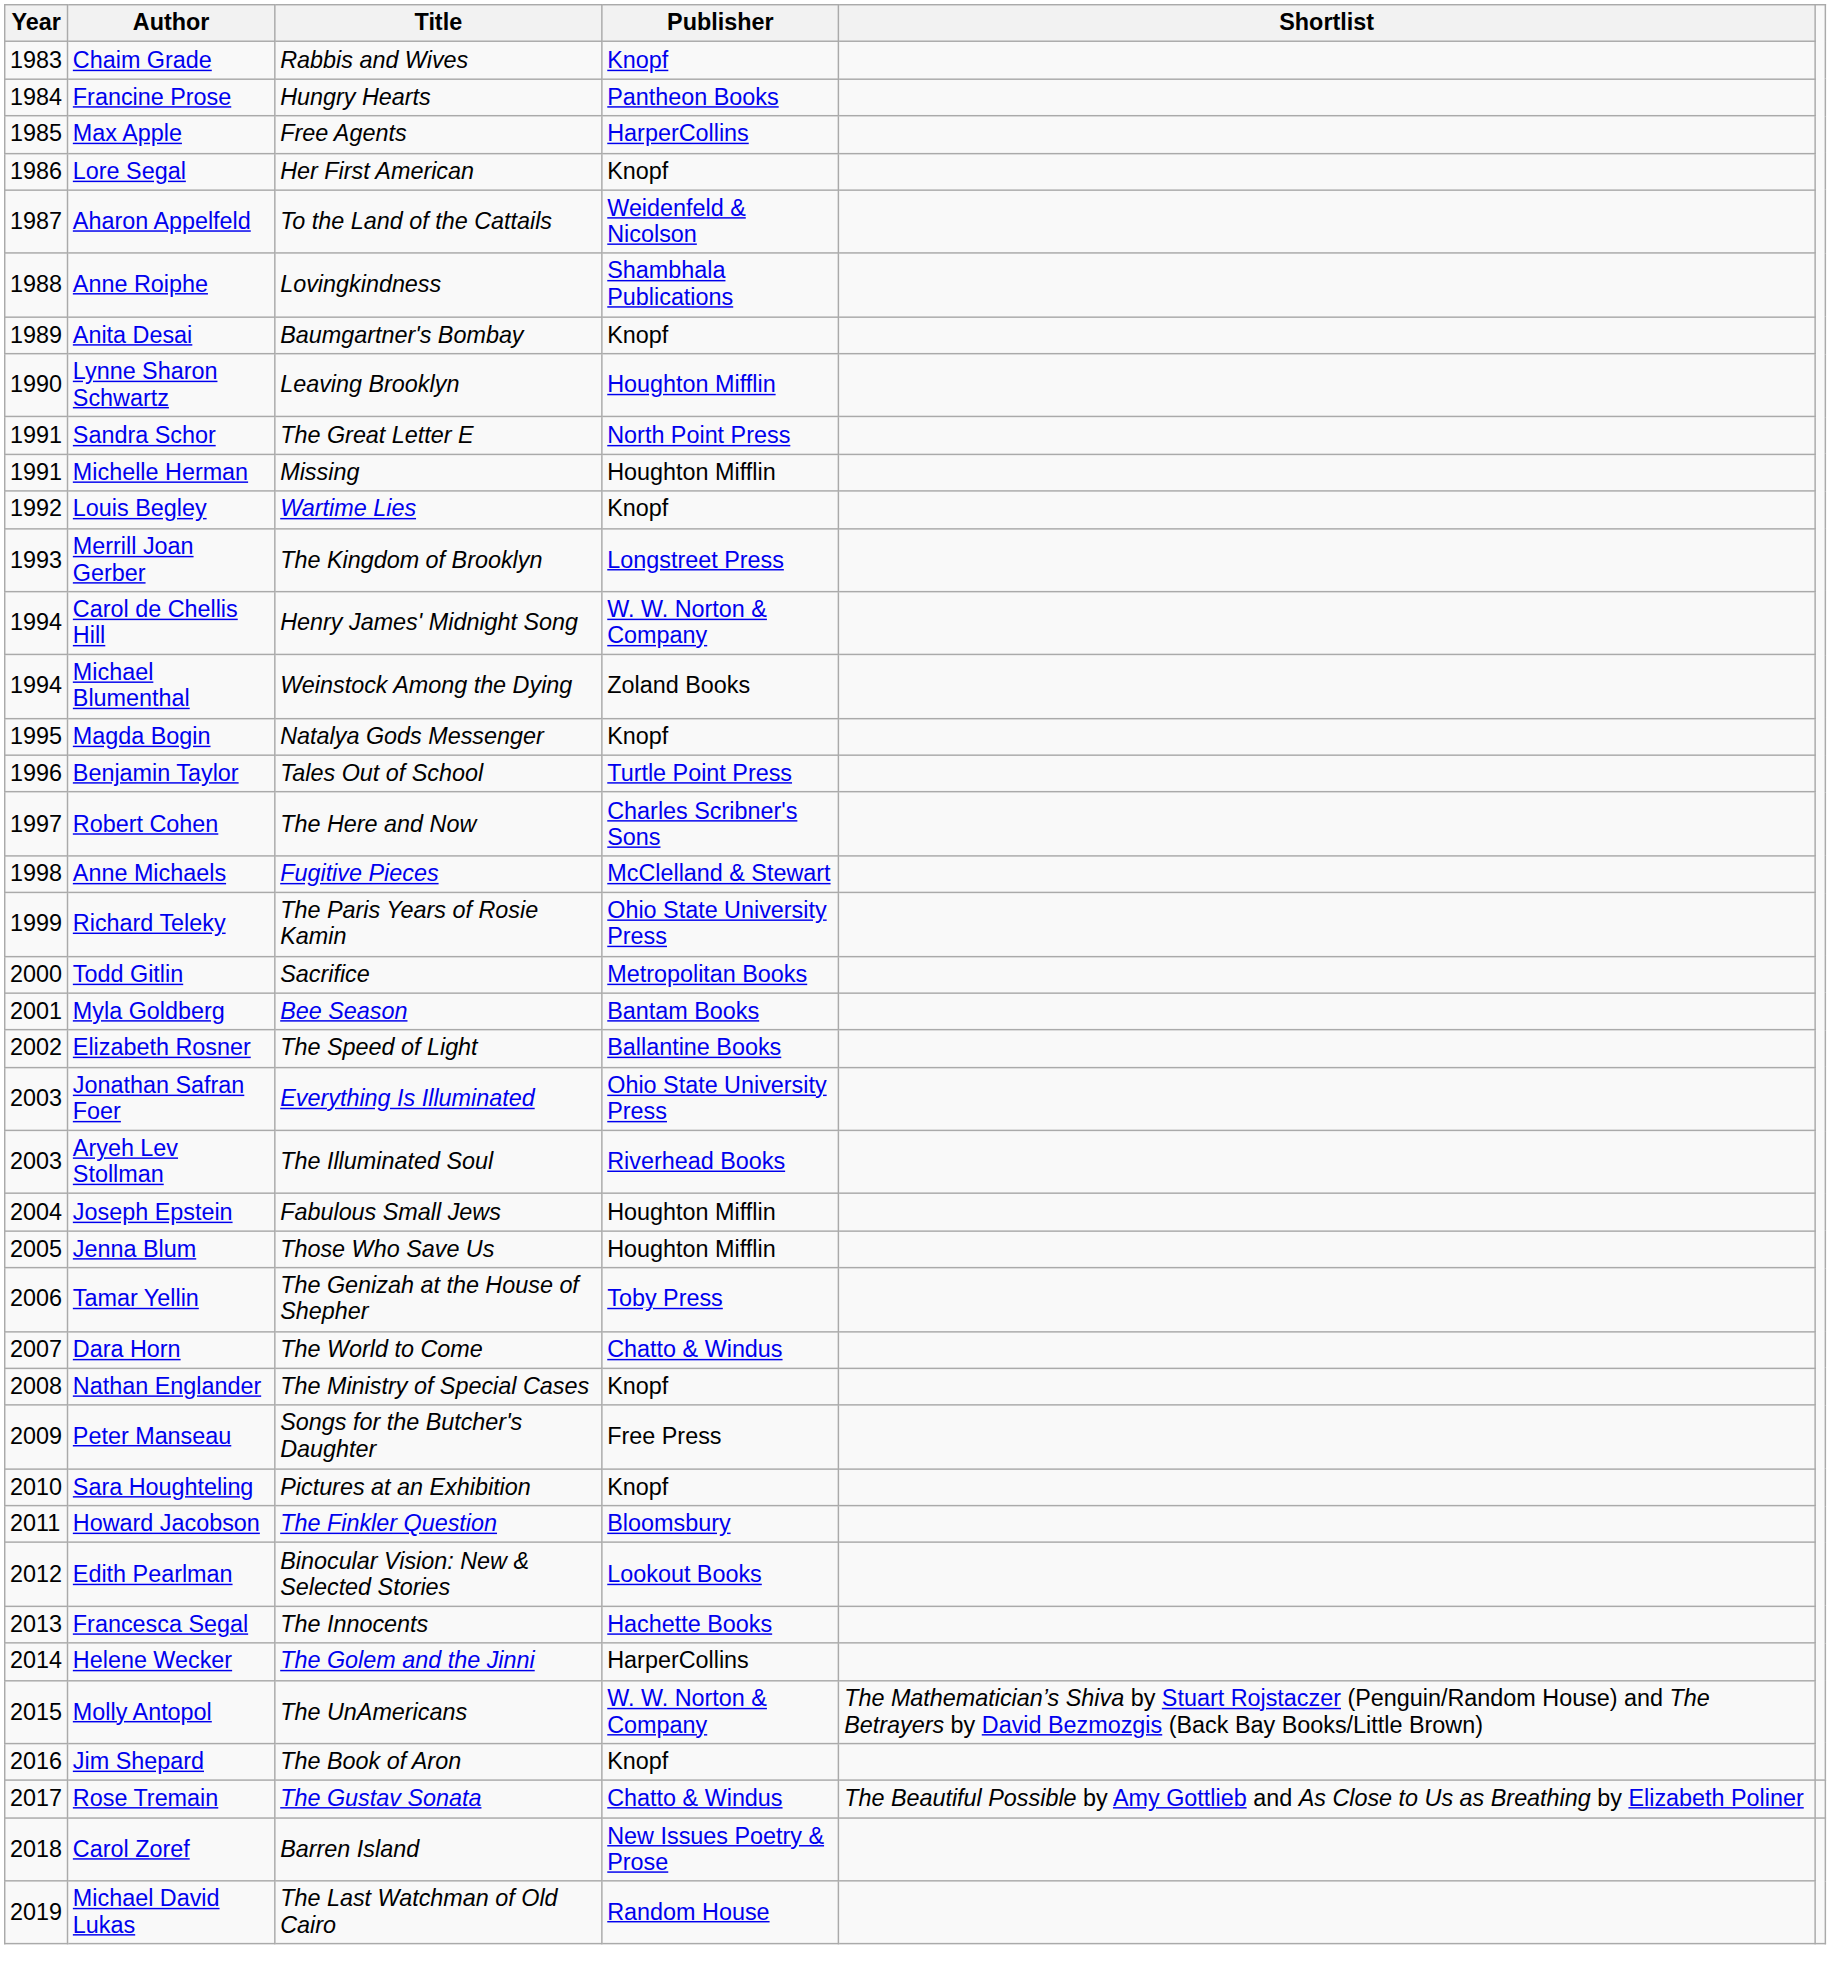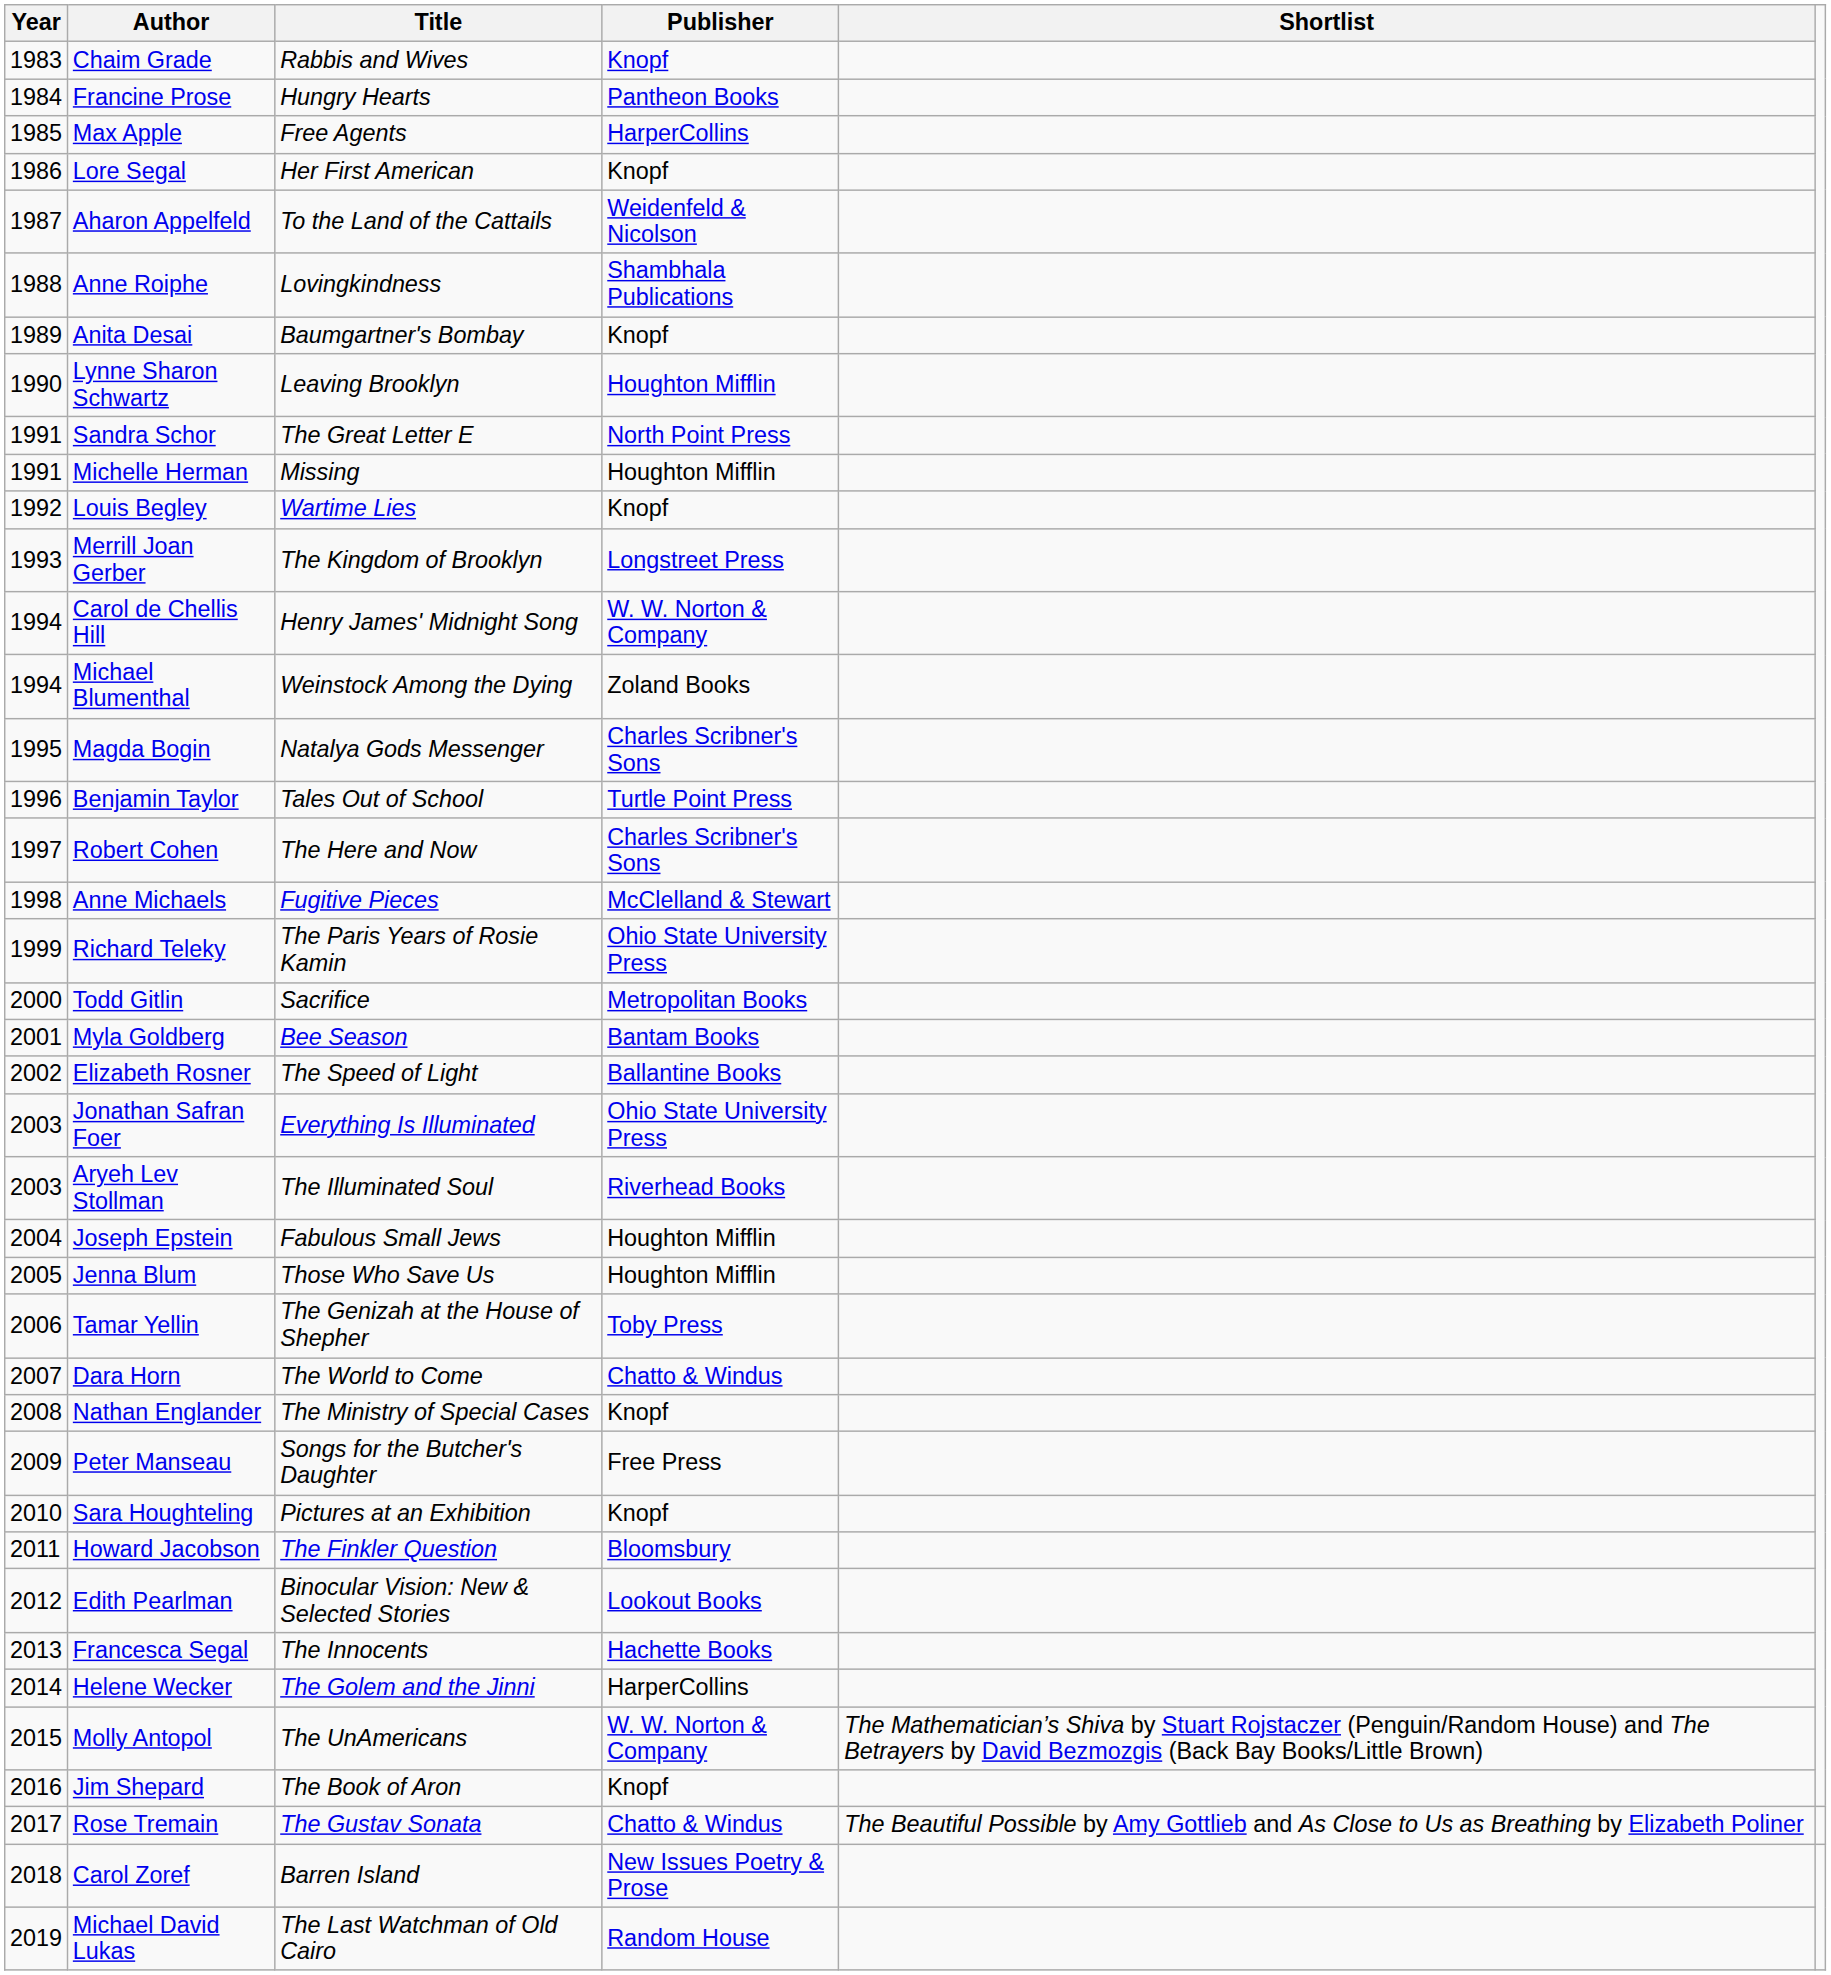Magda Bogin | Publisher: Knopf -> Charles Scribner's Sons
